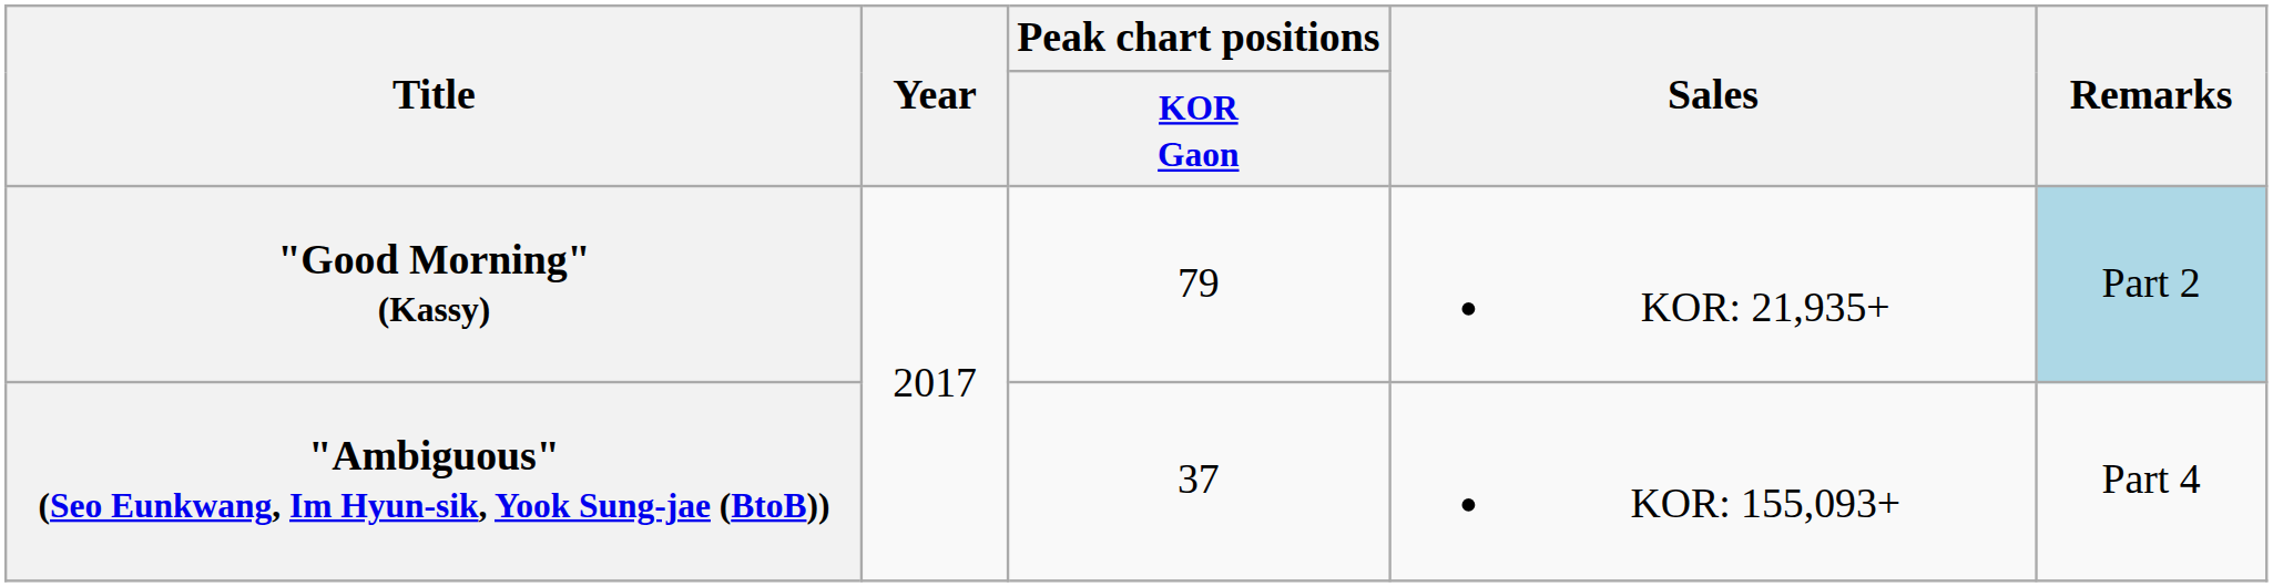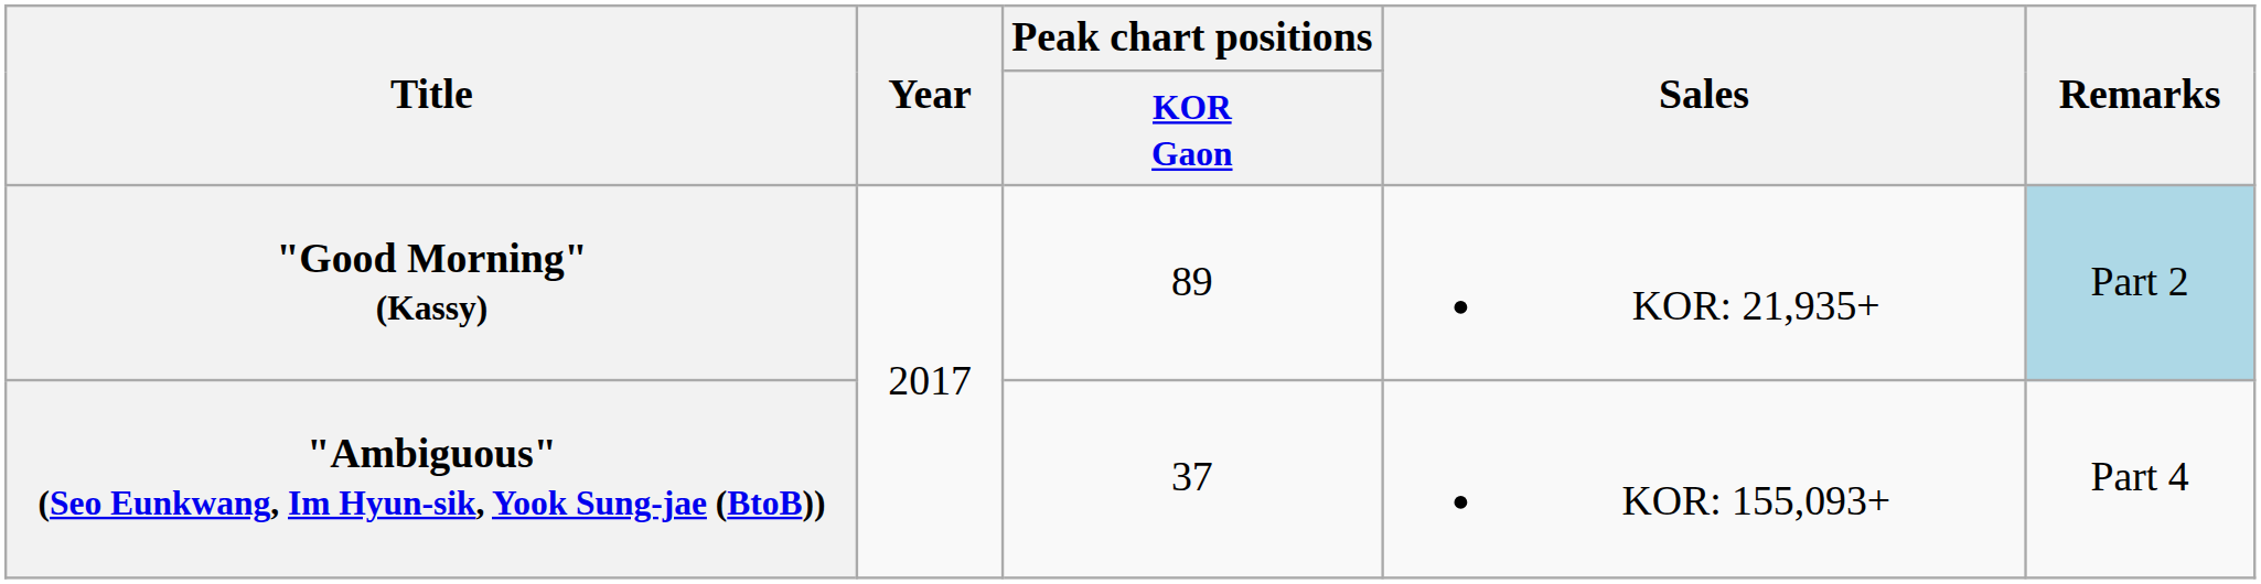"Good Morning" (Kassy) | Peak chart positions / KOR Gaon: 79 -> 89
